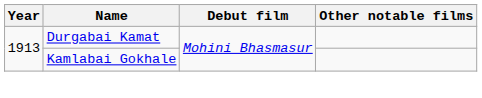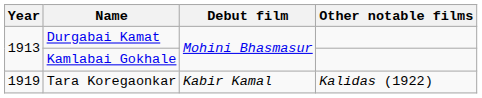+ row: 1919 | Tara Koregaonkar | Kabir Kamal | Kalidas (1922)
